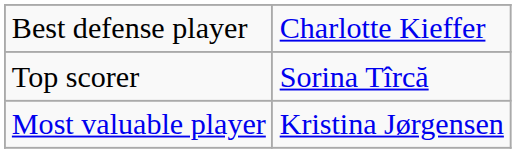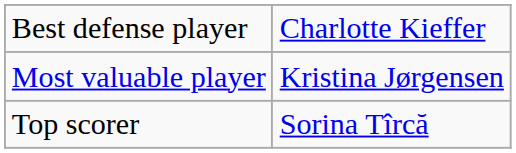rows swapped: Most valuable player <-> Top scorer
